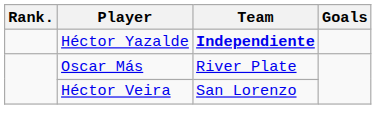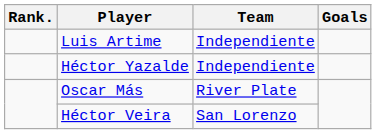+ row: Luis Artime | Independiente
Héctor Yazalde | Team: bold -> normal
